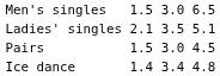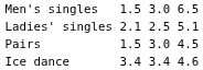Ladies' singles | column 5: 3.5 -> 2.5
Ice dance | column 3: 1.4 -> 3.4
Ice dance | column 7: 4.8 -> 4.6
